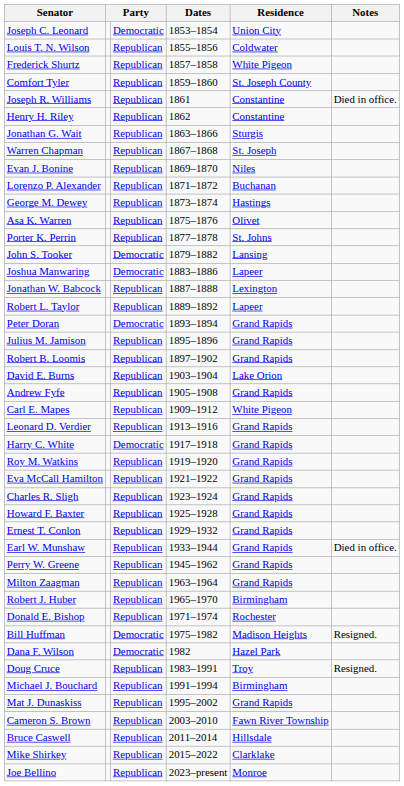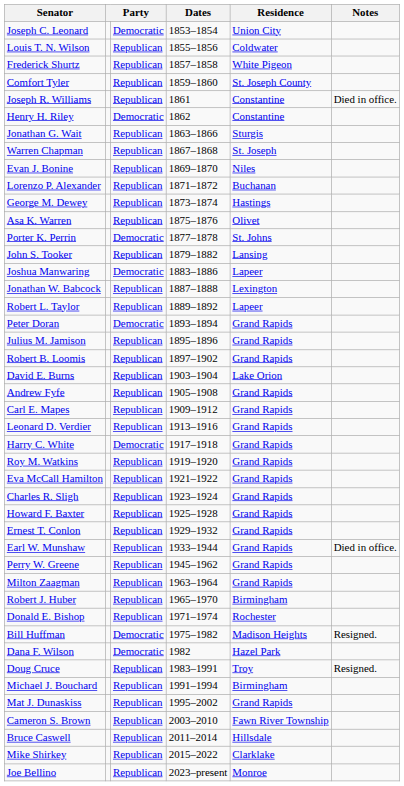Henry H. Riley | column 3: Republican -> Democratic
Porter K. Perrin | column 3: Republican -> Democratic
John S. Tooker | column 3: Democratic -> Republican
Carl E. Mapes | Residence: White Pigeon -> Grand Rapids
